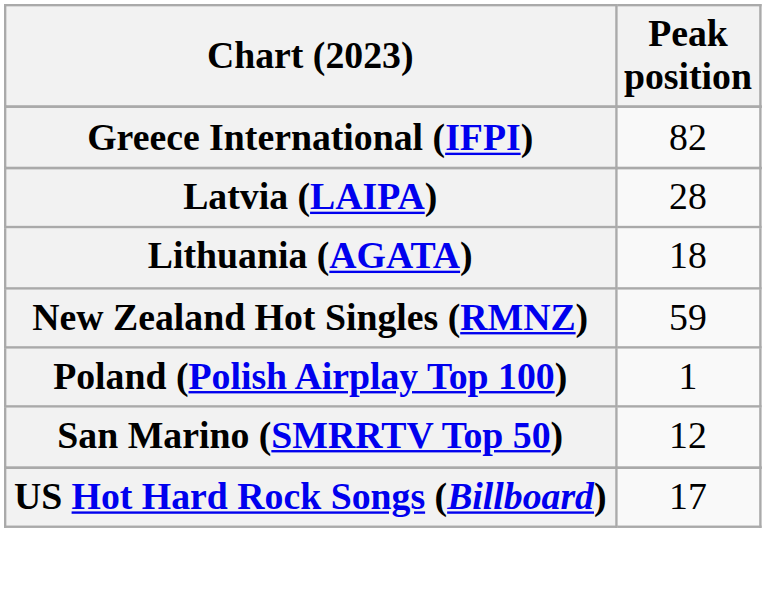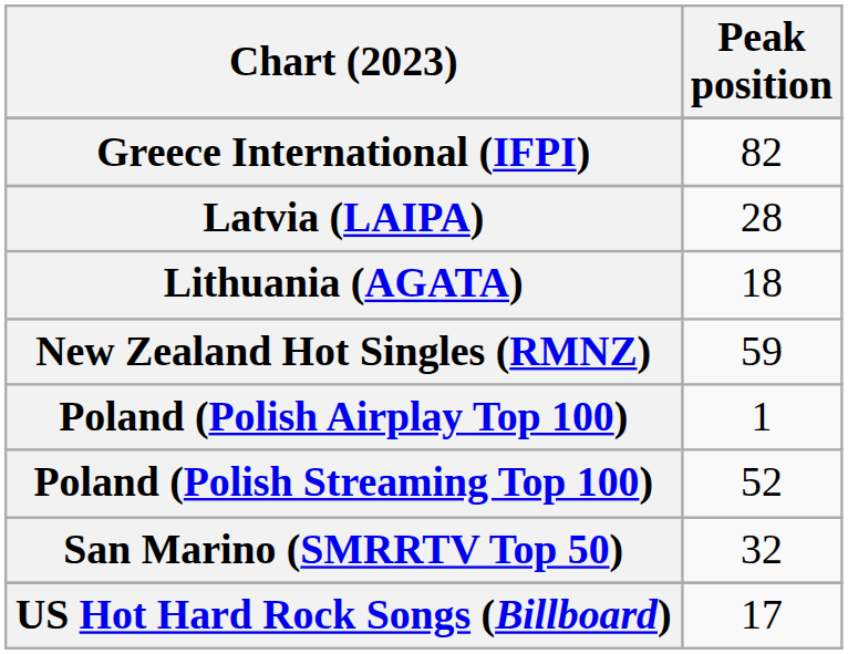+ row: Poland (Polish Streaming Top 100) | 52
San Marino (SMRRTV Top 50) | Peak position: 12 -> 32
